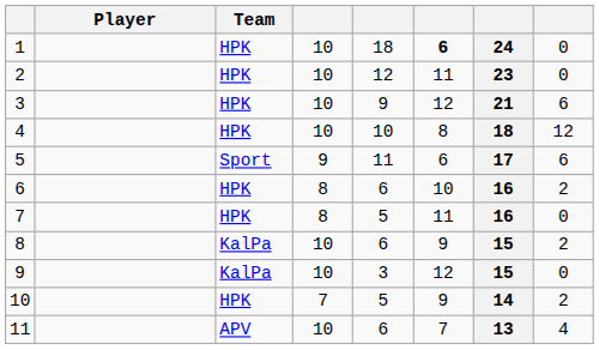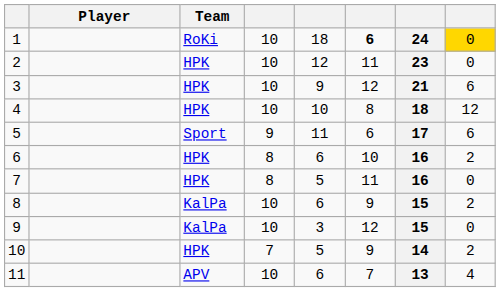1 | Team: HPK -> RoKi
1 | column 8: no background -> gold background
